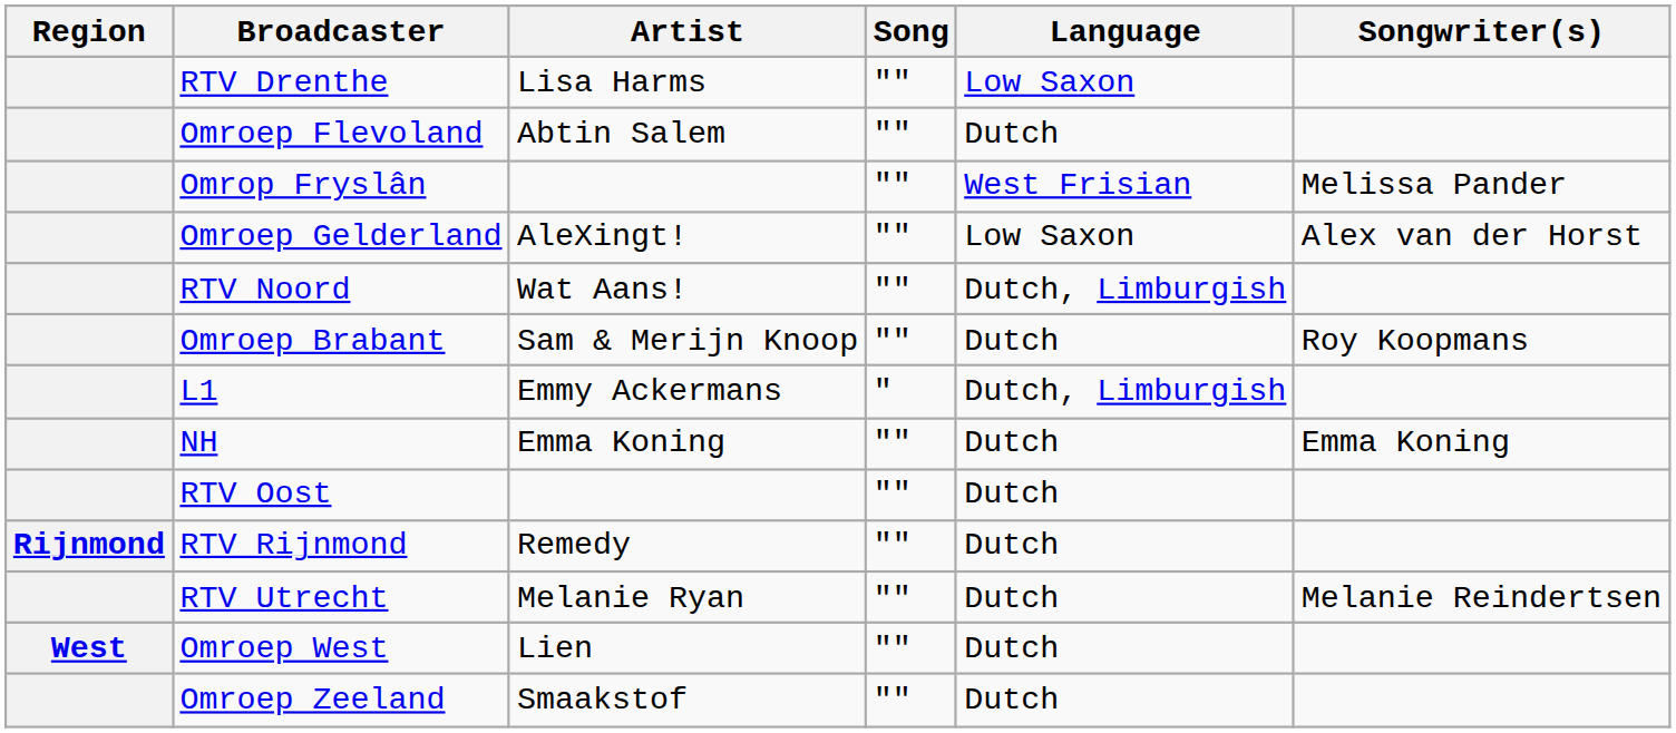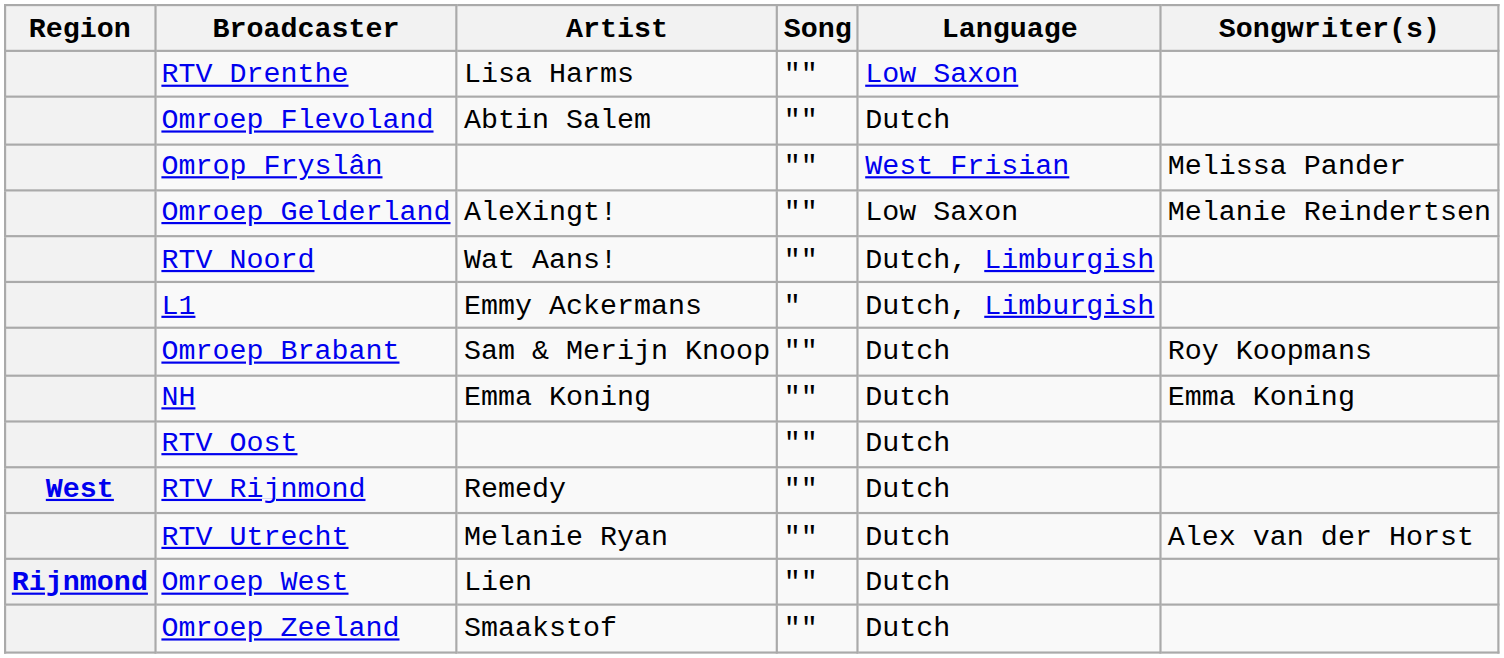Omroep Gelderland | Songwriter(s): Alex van der Horst -> Melanie Reindertsen
rows swapped: L1 <-> Omroep Brabant
RTV Rijnmond | Region: Rijnmond -> West
RTV Utrecht | Songwriter(s): Melanie Reindertsen -> Alex van der Horst
Omroep West | Region: West -> Rijnmond
